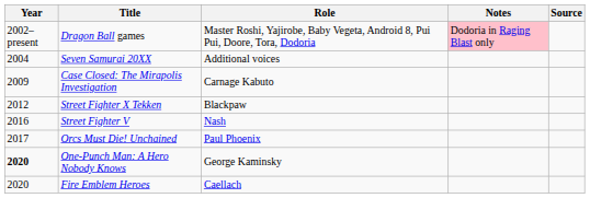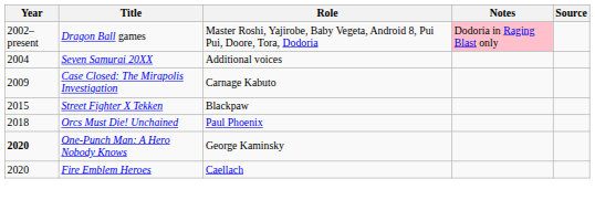Street Fighter X Tekken | Year: 2012 -> 2015
- row: 2016 | Street Fighter V | Nash
Orcs Must Die! Unchained | Year: 2017 -> 2018
